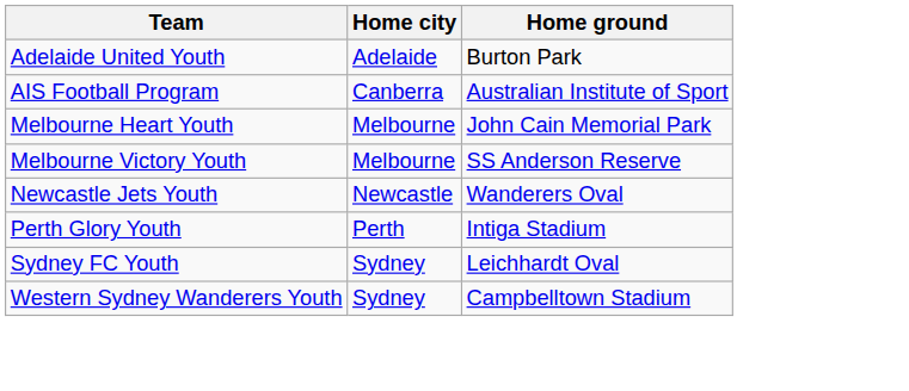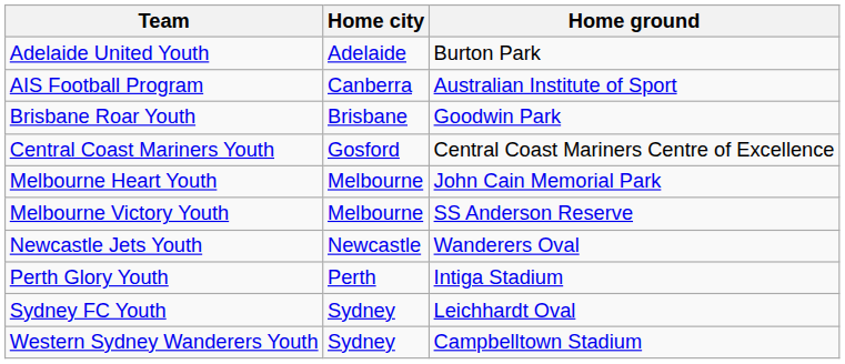+ row: Brisbane Roar Youth | Brisbane | Goodwin Park
+ row: Central Coast Mariners Youth | Gosford | Central Coast Mariners Centre of Excellence
